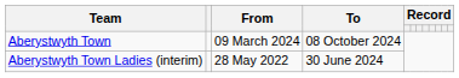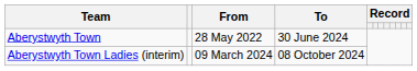Aberystwyth Town | From: 09 March 2024 -> 28 May 2022
Aberystwyth Town | To: 08 October 2024 -> 30 June 2024
Aberystwyth Town Ladies (interim) | From: 28 May 2022 -> 09 March 2024
Aberystwyth Town Ladies (interim) | To: 30 June 2024 -> 08 October 2024
